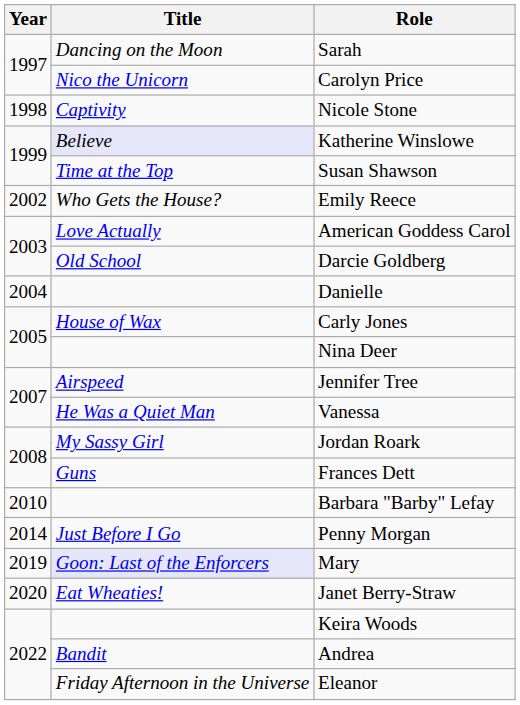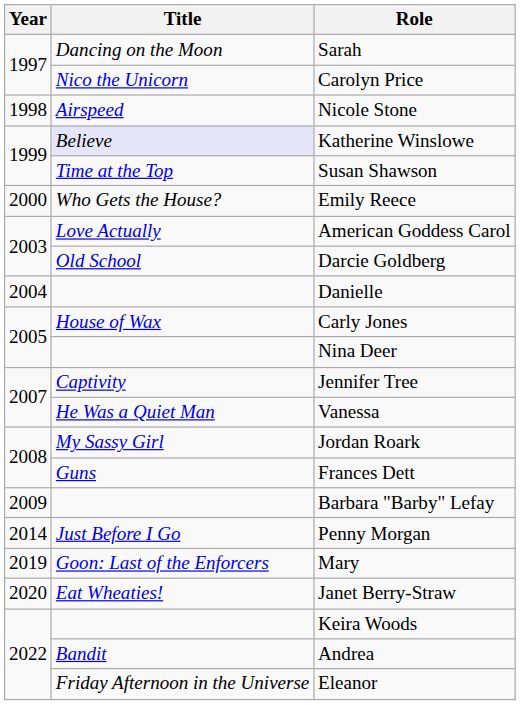Nicole Stone | Title: Captivity -> Airspeed
Emily Reece | Year: 2002 -> 2000
Jennifer Tree | Title: Airspeed -> Captivity
Barbara "Barby" Lefay | Year: 2010 -> 2009
Mary | Title: lavender background -> no background
